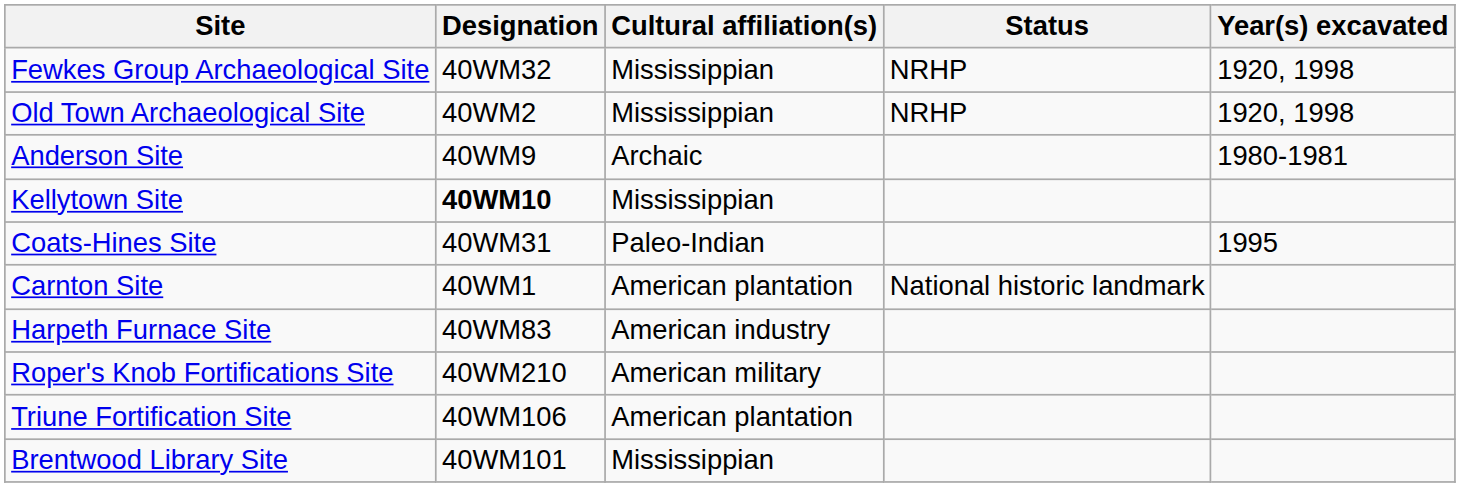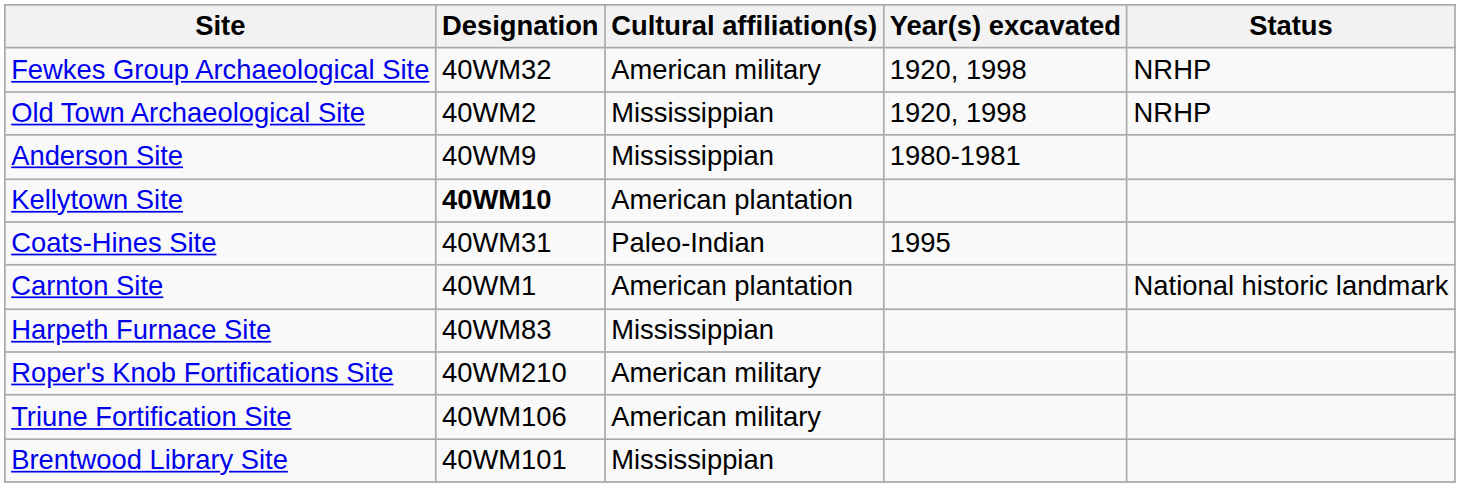columns swapped: Year(s) excavated <-> Status
Fewkes Group Archaeological Site | Cultural affiliation(s): Mississippian -> American military
Anderson Site | Cultural affiliation(s): Archaic -> Mississippian
Kellytown Site | Cultural affiliation(s): Mississippian -> American plantation
Harpeth Furnace Site | Cultural affiliation(s): American industry -> Mississippian
Triune Fortification Site | Cultural affiliation(s): American plantation -> American military
